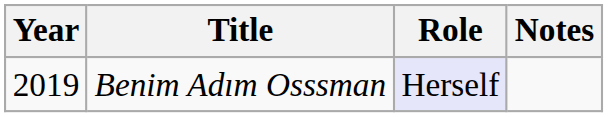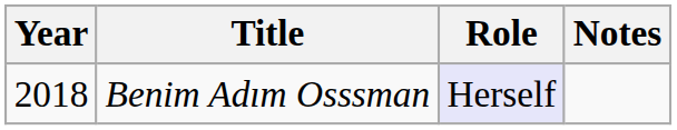Benim Adım Osssman | Year: 2019 -> 2018
